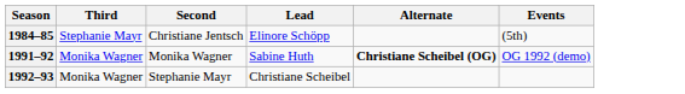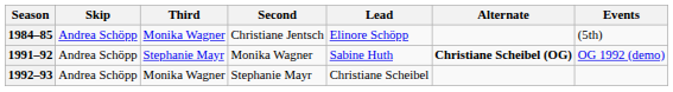+ column: Skip | Andrea Schöpp | Andrea Schöpp | Andrea Schöpp
1984–85 | Third: Stephanie Mayr -> Monika Wagner
1991–92 | Third: Monika Wagner -> Stephanie Mayr
